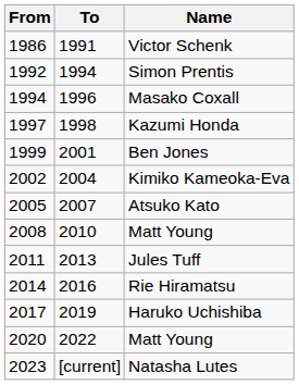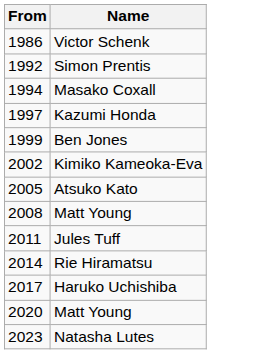- column: To | 1991 | 1994 | 1996 | 1998 | 2001 | 2004 | 2007 | 2010 | 2013 | 2016 | 2019 | 2022 | [current]
